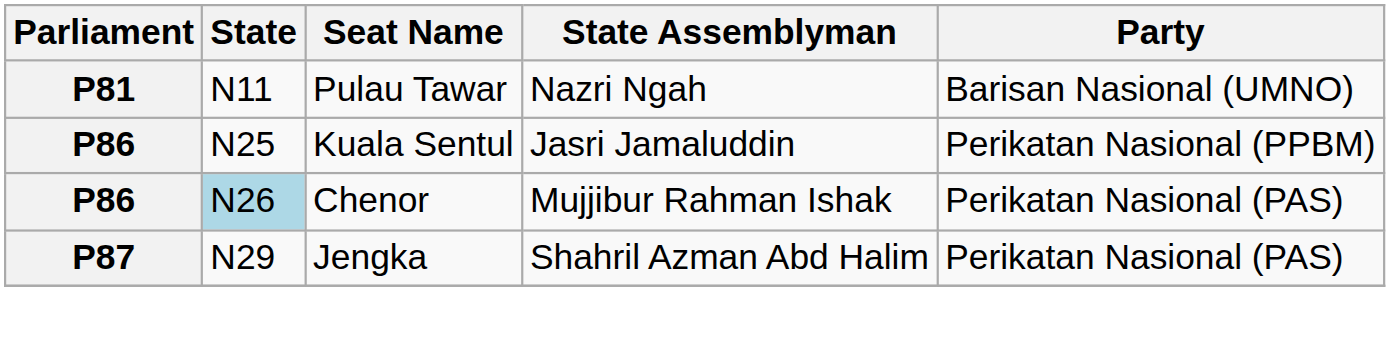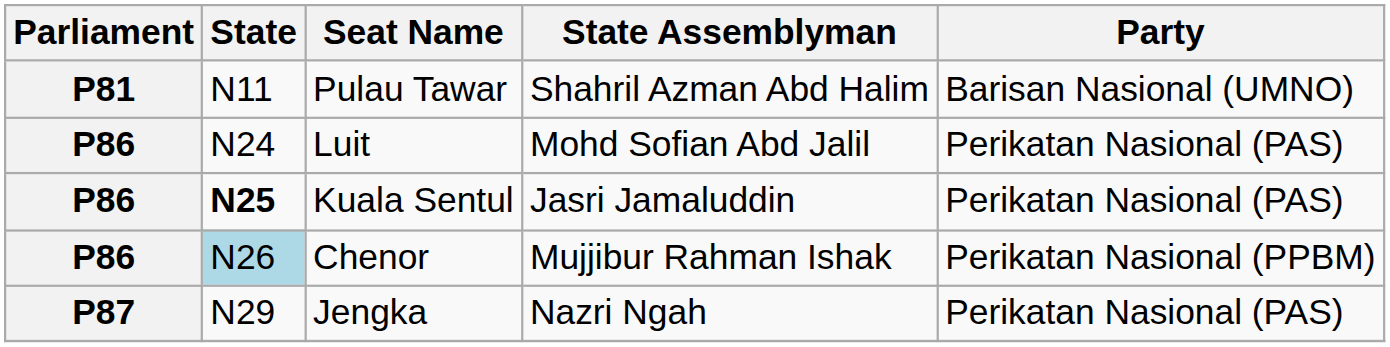Pulau Tawar | State Assemblyman: Nazri Ngah -> Shahril Azman Abd Halim
+ row: P86 | N24 | Luit | Mohd Sofian Abd Jalil | Perikatan Nasional (PAS)
Kuala Sentul | State: normal -> bold
Kuala Sentul | Party: Perikatan Nasional (PPBM) -> Perikatan Nasional (PAS)
Chenor | Party: Perikatan Nasional (PAS) -> Perikatan Nasional (PPBM)
Jengka | State Assemblyman: Shahril Azman Abd Halim -> Nazri Ngah
